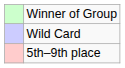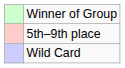rows swapped: Wild Card <-> 5th–9th place
